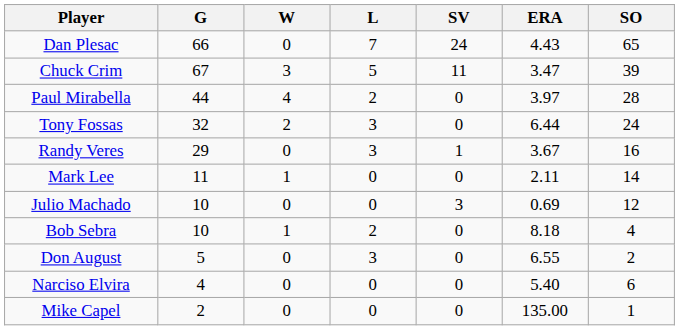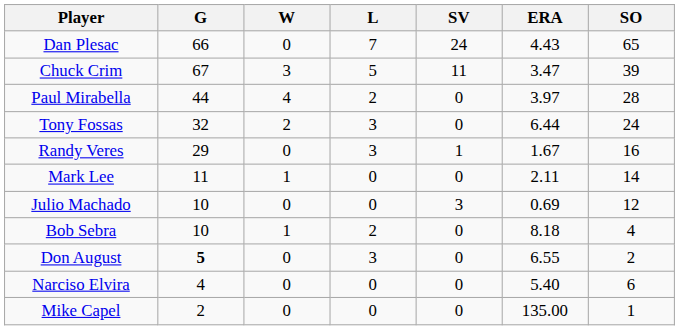Randy Veres | ERA: 3.67 -> 1.67
Don August | G: normal -> bold
